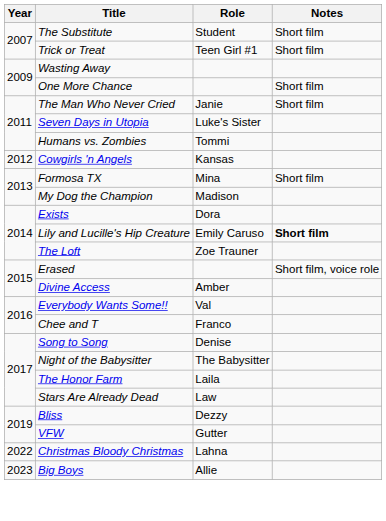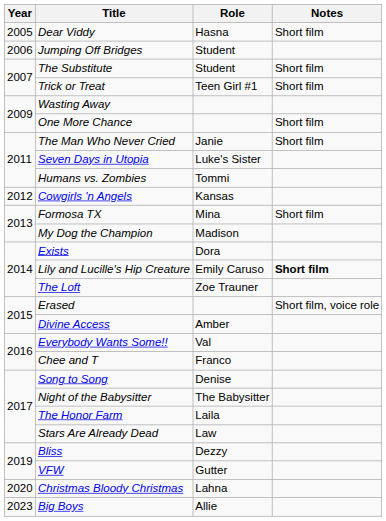+ row: 2005 | Dear Viddy | Hasna | Short film
+ row: 2006 | Jumping Off Bridges | Student
Christmas Bloody Christmas | Year: 2022 -> 2020
